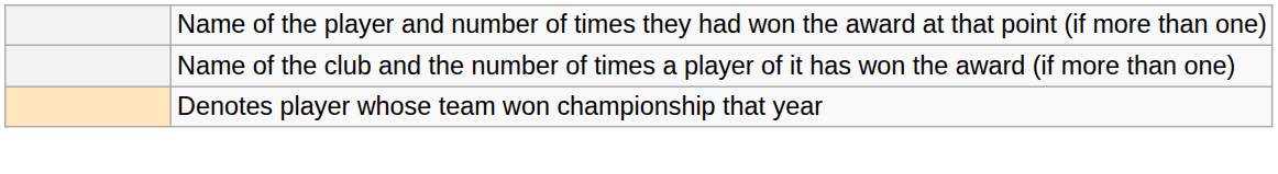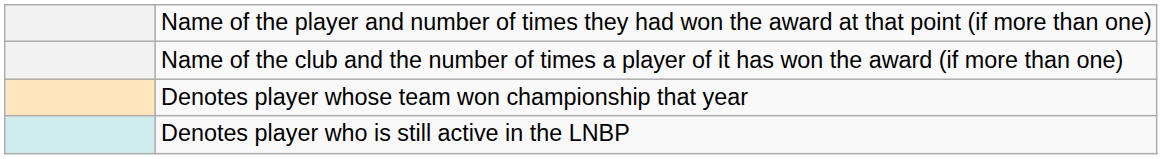+ row: Denotes player who is still active in the LNBP
